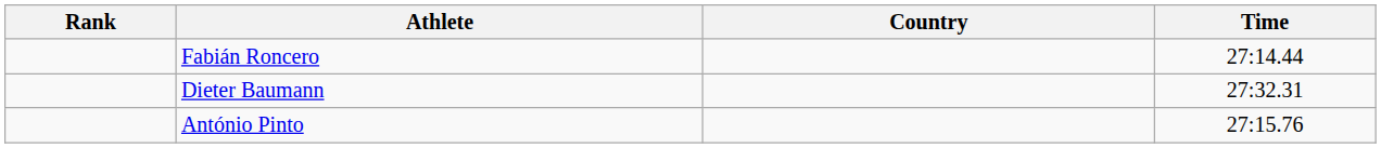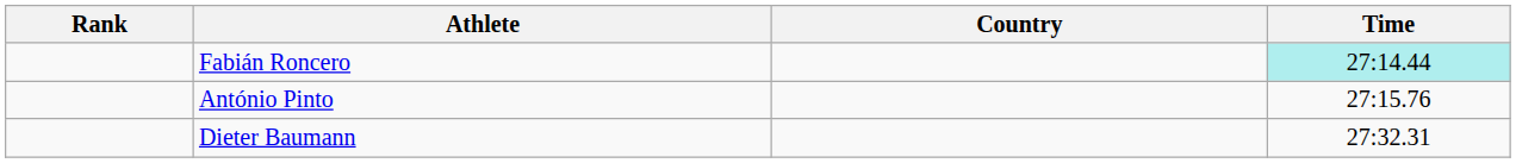Fabián Roncero | Time: no background -> paleturquoise background
rows swapped: António Pinto <-> Dieter Baumann
